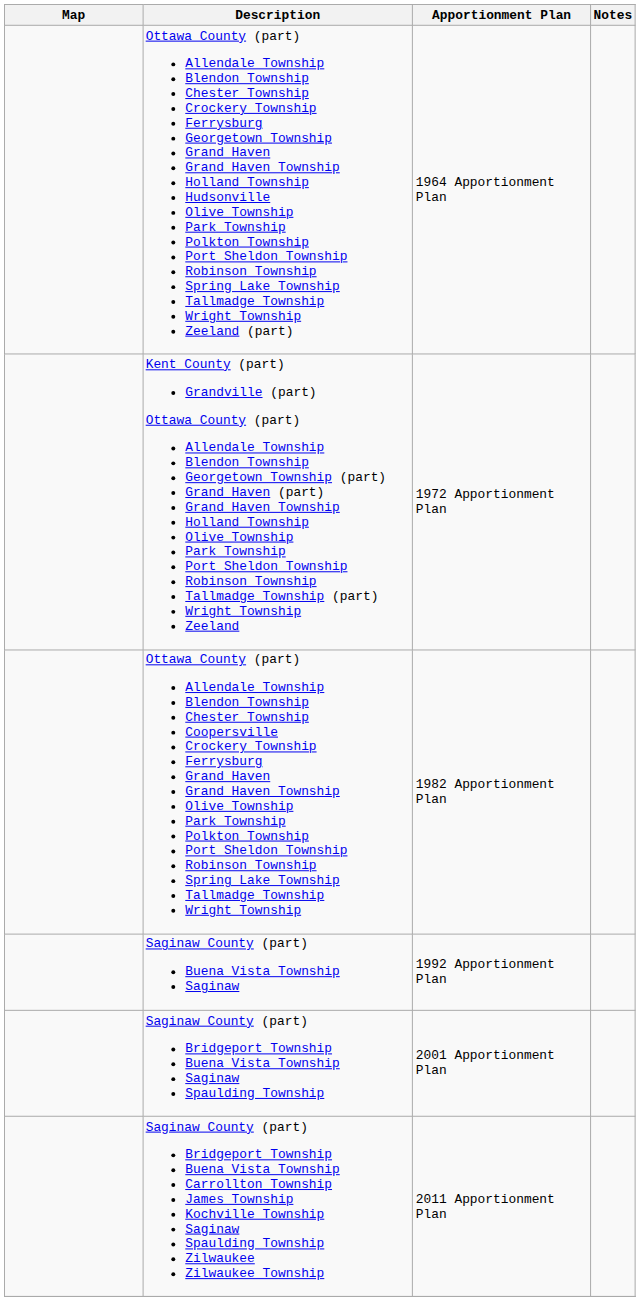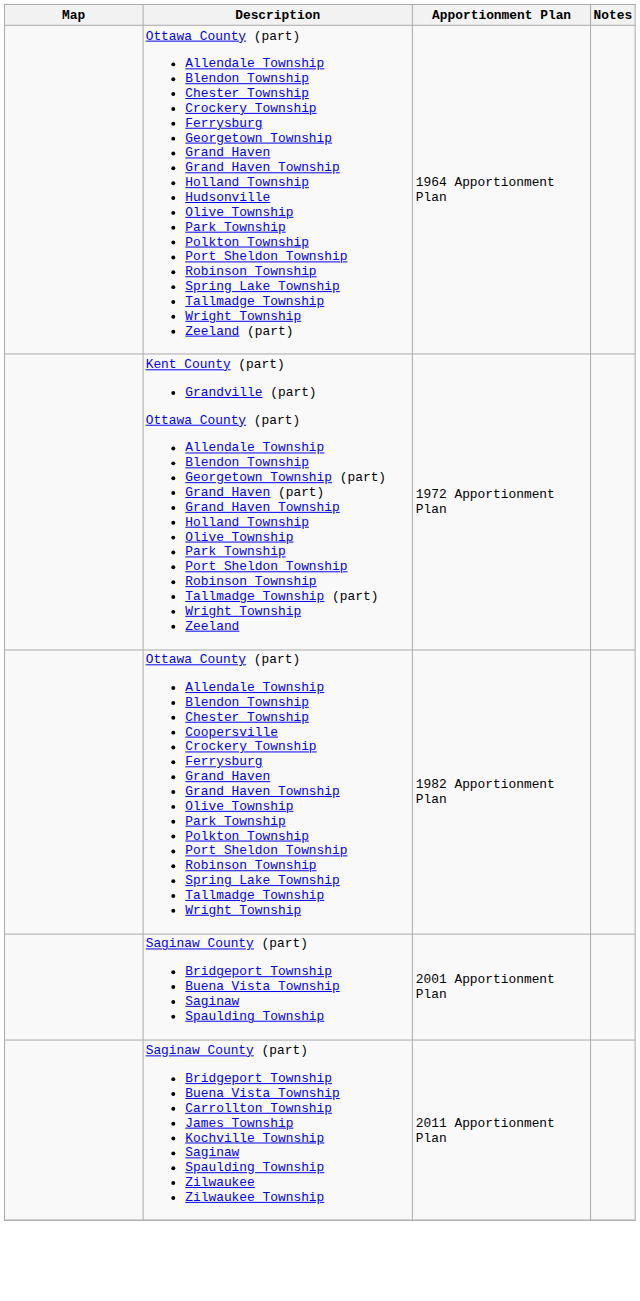- row: Saginaw County (part) Buena Vista Township Saginaw | 1992 Apportionment Plan
